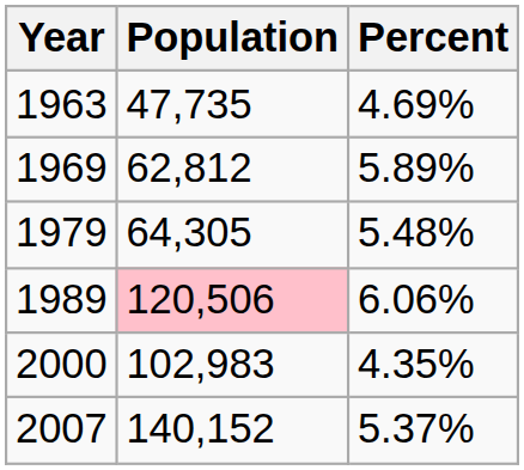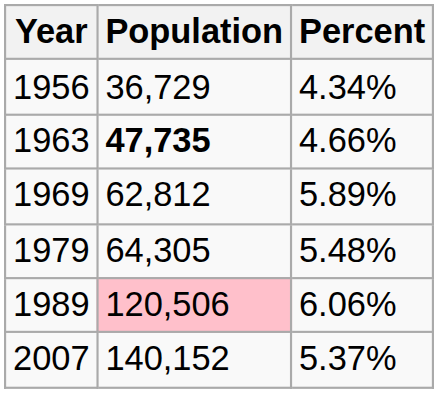+ row: 1956 | 36,729 | 4.34%
1963 | Population: normal -> bold
1963 | Percent: 4.69% -> 4.66%
- row: 2000 | 102,983 | 4.35%
